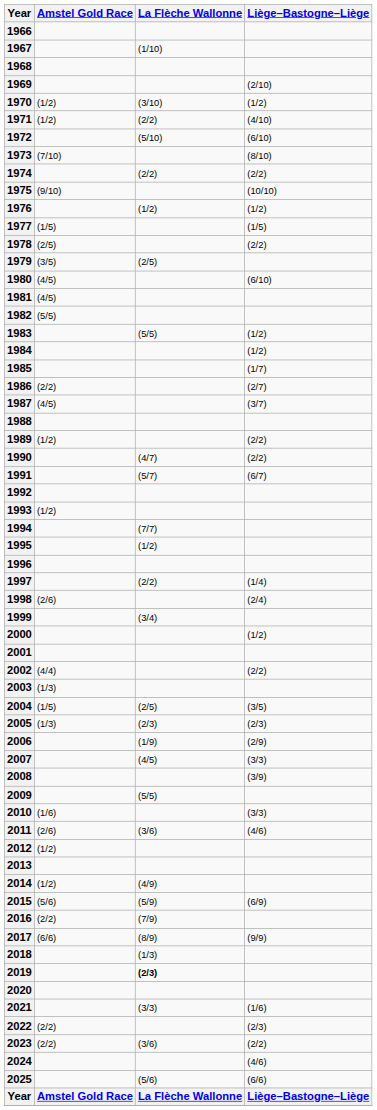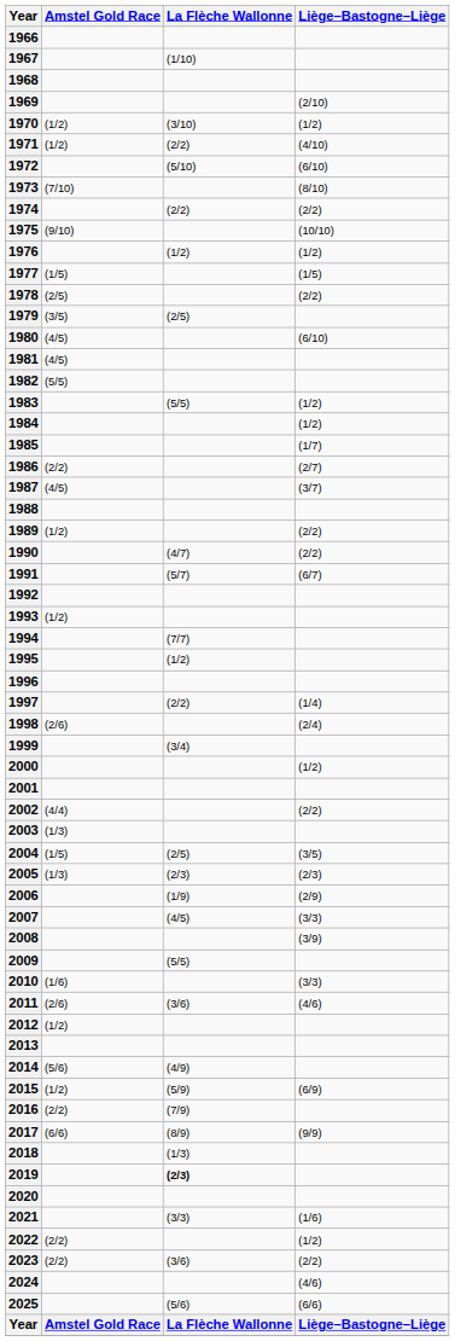2014 | Amstel Gold Race: (1/2) -> (5/6)
2015 | Amstel Gold Race: (5/6) -> (1/2)
2022 | Liège–Bastogne–Liège: (2/3) -> (1/2)
